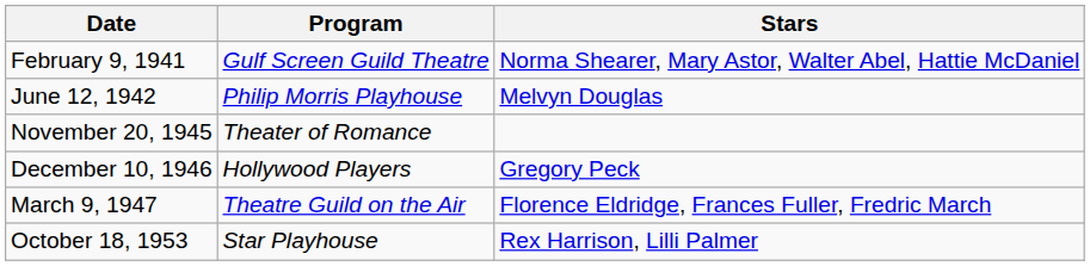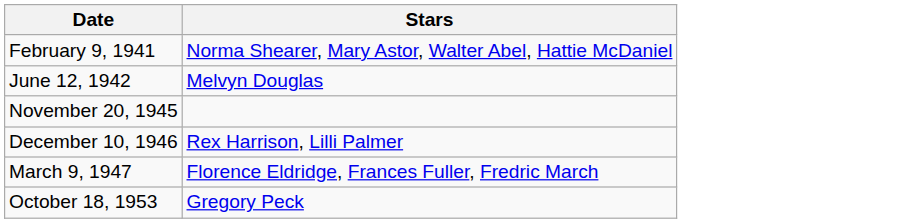- column: Program | Gulf Screen Guild Theatre | Philip Morris Playhouse | Theater of Romance | Hollywood Players | Theatre Guild on the Air | Star Playhouse
December 10, 1946 | Stars: Gregory Peck -> Rex Harrison, Lilli Palmer
October 18, 1953 | Stars: Rex Harrison, Lilli Palmer -> Gregory Peck
